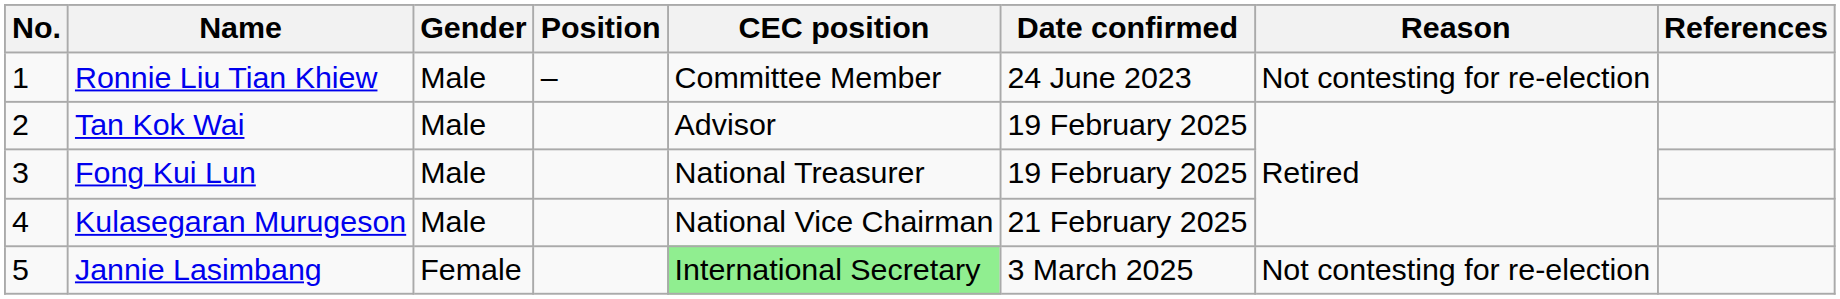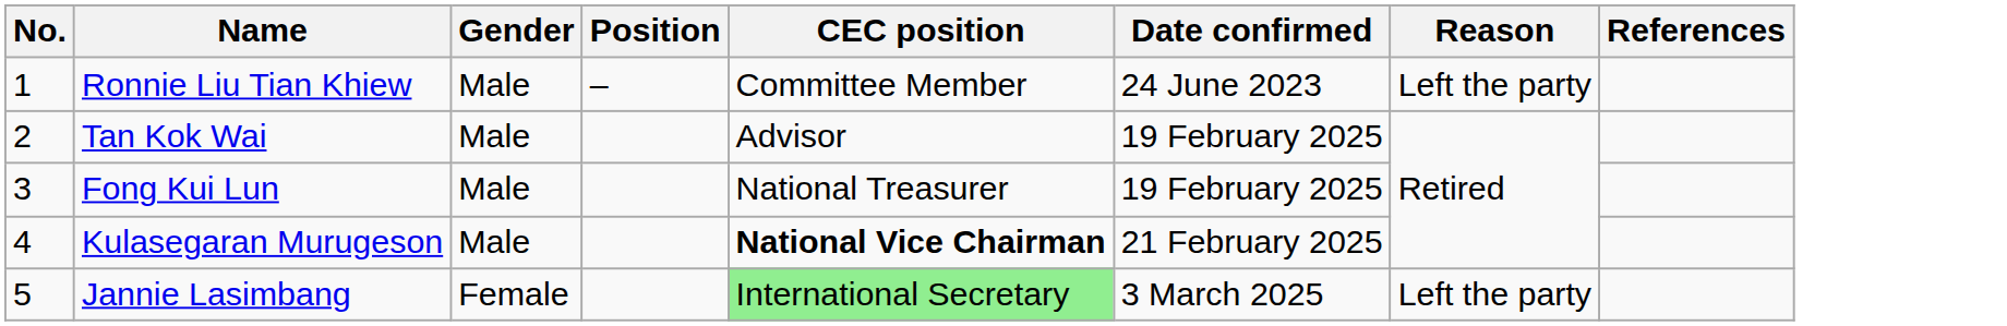Ronnie Liu Tian Khiew | Reason: Not contesting for re-election -> Left the party
Kulasegaran Murugeson | CEC position: normal -> bold
Jannie Lasimbang | Reason: Not contesting for re-election -> Left the party
